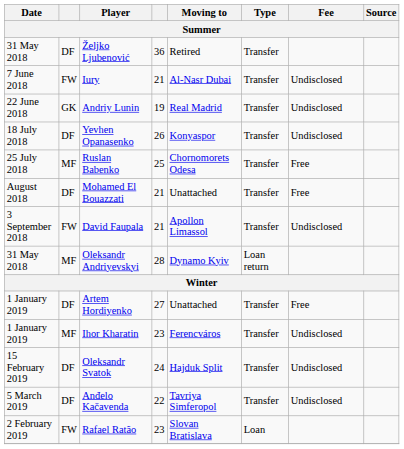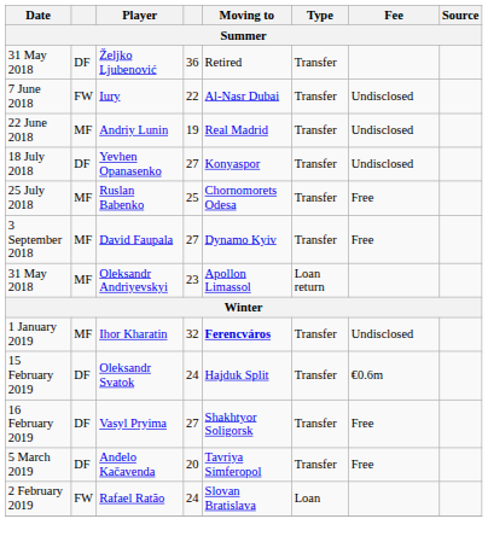Iury | column 4: 21 -> 22
Andriy Lunin | column 2: GK -> MF
Yevhen Opanasenko | column 4: 26 -> 27
- row: August 2018 | DF | Mohamed El Bouazzati | 21 | Unattached | Transfer | Free
David Faupala | column 2: FW -> MF
David Faupala | column 4: 21 -> 27
David Faupala | Moving to: Apollon Limassol -> Dynamo Kyiv
David Faupala | Fee: Undisclosed -> Free
Oleksandr Andriyevskyi | column 4: 28 -> 23
Oleksandr Andriyevskyi | Moving to: Dynamo Kyiv -> Apollon Limassol
- row: 1 January 2019 | DF | Artem Hordiyenko | 27 | Unattached | Transfer | Free
Ihor Kharatin | column 4: 23 -> 32
Ihor Kharatin | Moving to: normal -> bold
Oleksandr Svatok | Fee: Undisclosed -> €0.6m
+ row: 16 February 2019 | DF | Vasyl Pryima | 27 | Shakhtyor Soligorsk | Transfer | Free
Anđelo Kačavenda | column 4: 22 -> 20
Anđelo Kačavenda | Fee: Undisclosed -> Free
Rafael Ratão | column 4: 23 -> 24
